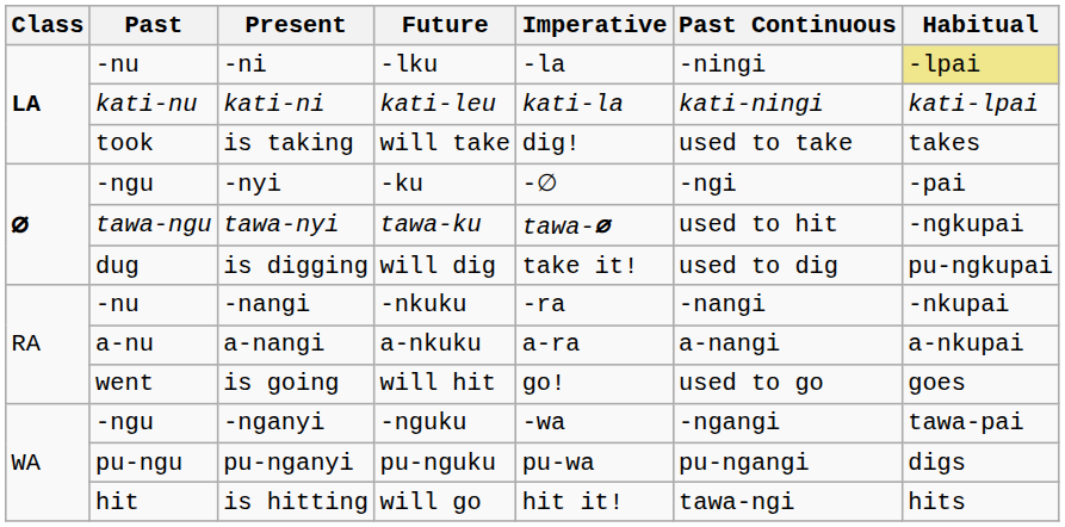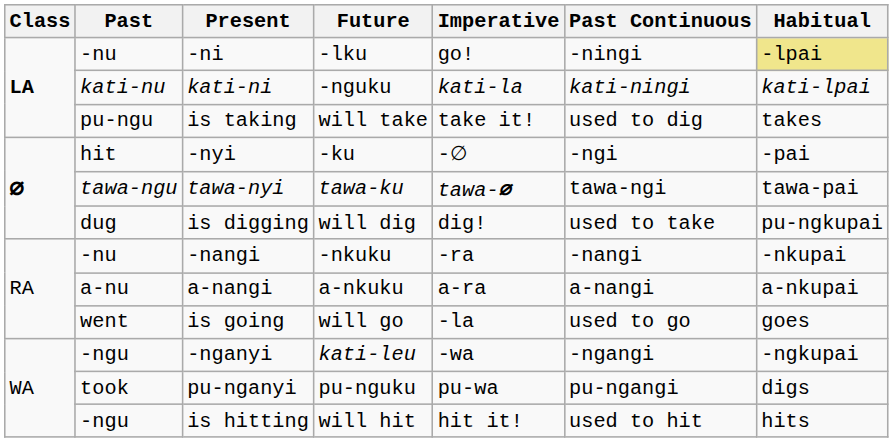-ni | Imperative: -la -> go!
kati-ni | Future: kati-leu -> -nguku
is taking | Past: took -> pu-ngu
is taking | Imperative: dig! -> take it!
is taking | Past Continuous: used to take -> used to dig
-nyi | Past: -ngu -> hit
tawa-nyi | Past Continuous: used to hit -> tawa-ngi
tawa-nyi | Habitual: -ngkupai -> tawa-pai
is digging | Imperative: take it! -> dig!
is digging | Past Continuous: used to dig -> used to take
is going | Future: will hit -> will go
is going | Imperative: go! -> -la
-nganyi | Future: -nguku -> kati-leu
-nganyi | Habitual: tawa-pai -> -ngkupai
pu-nganyi | Past: pu-ngu -> took
is hitting | Past: hit -> -ngu
is hitting | Future: will go -> will hit
is hitting | Past Continuous: tawa-ngi -> used to hit
